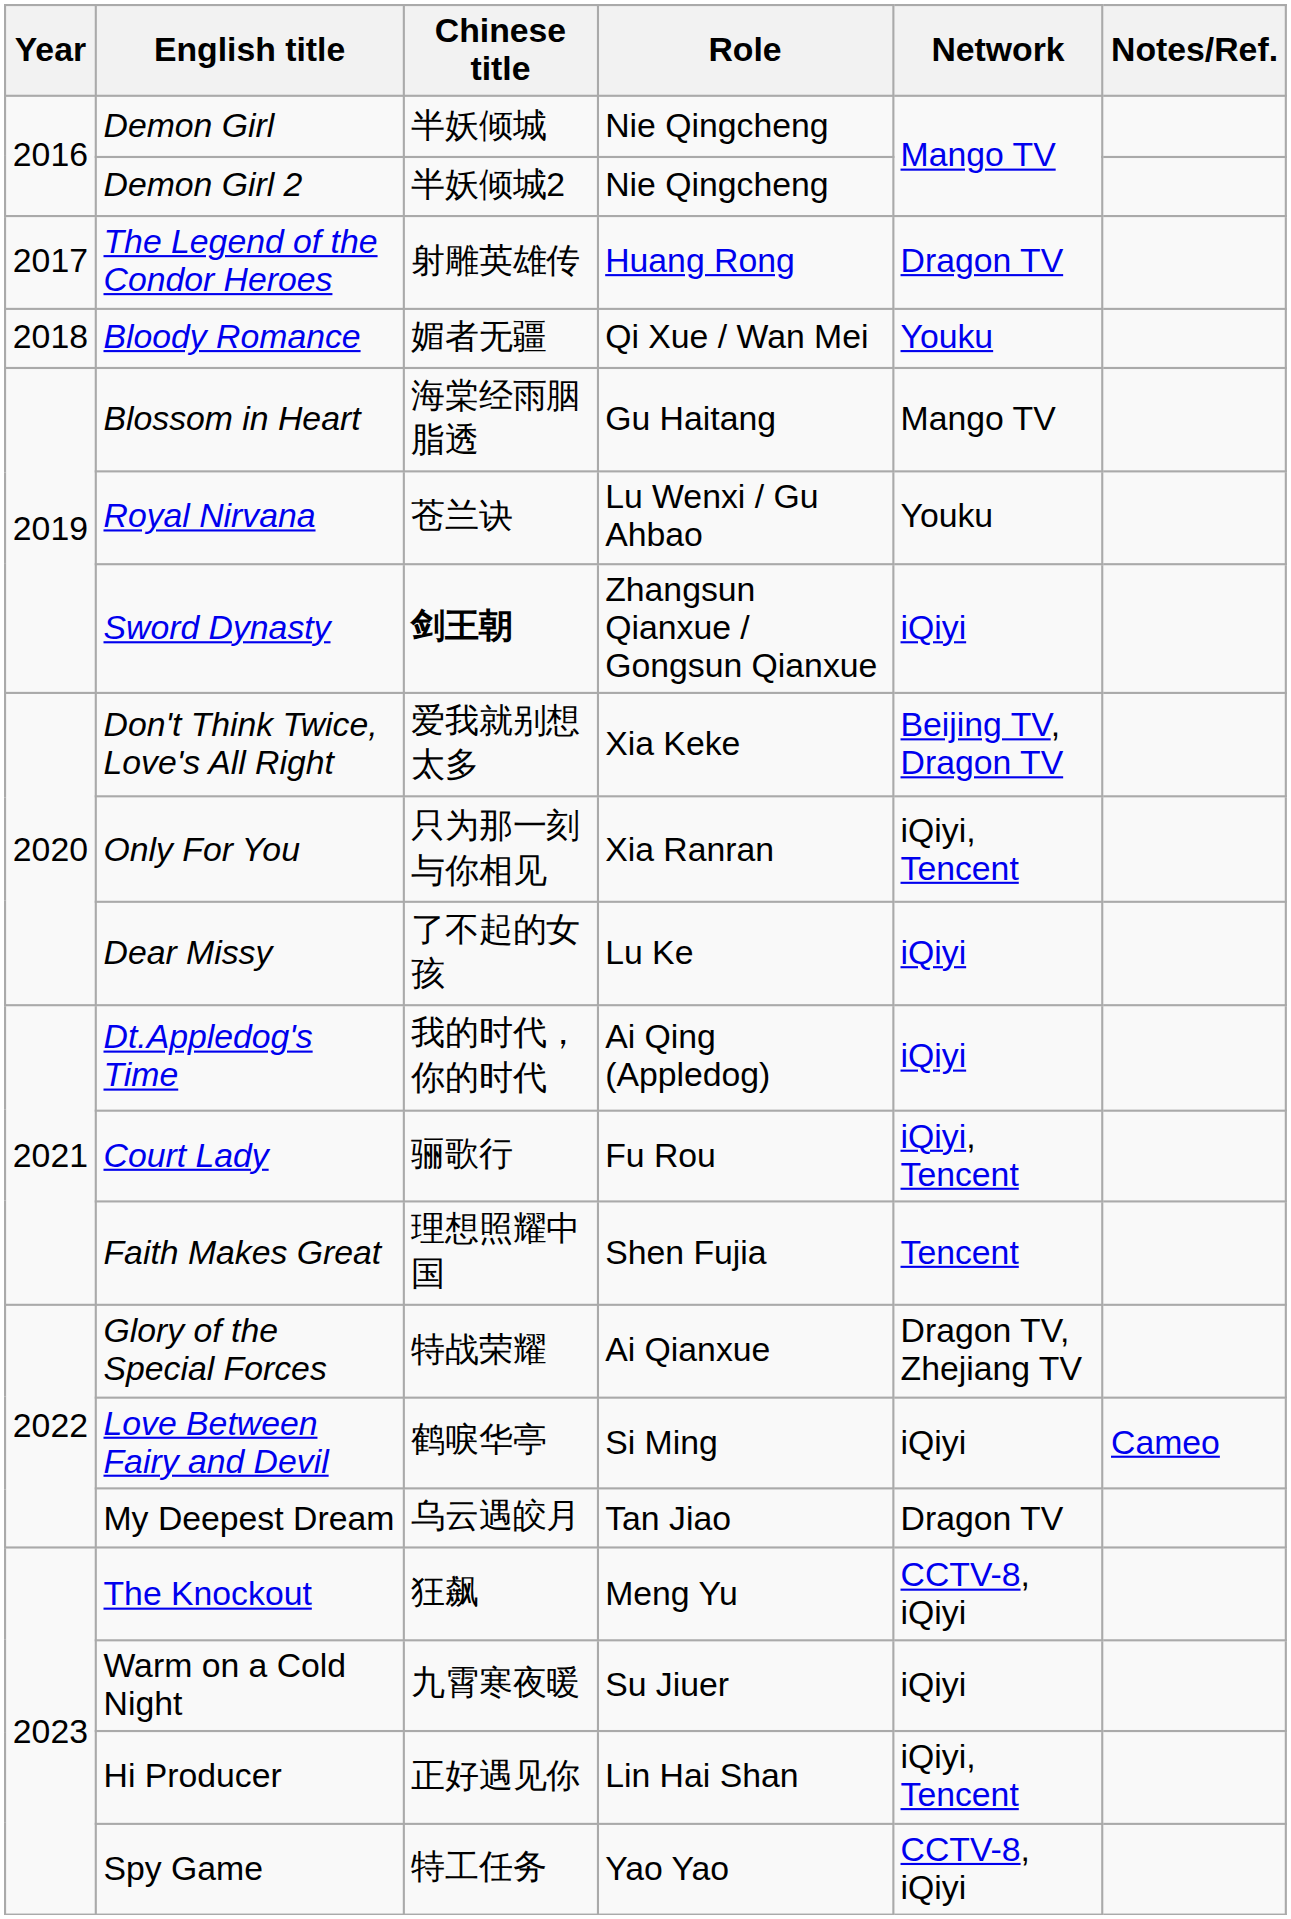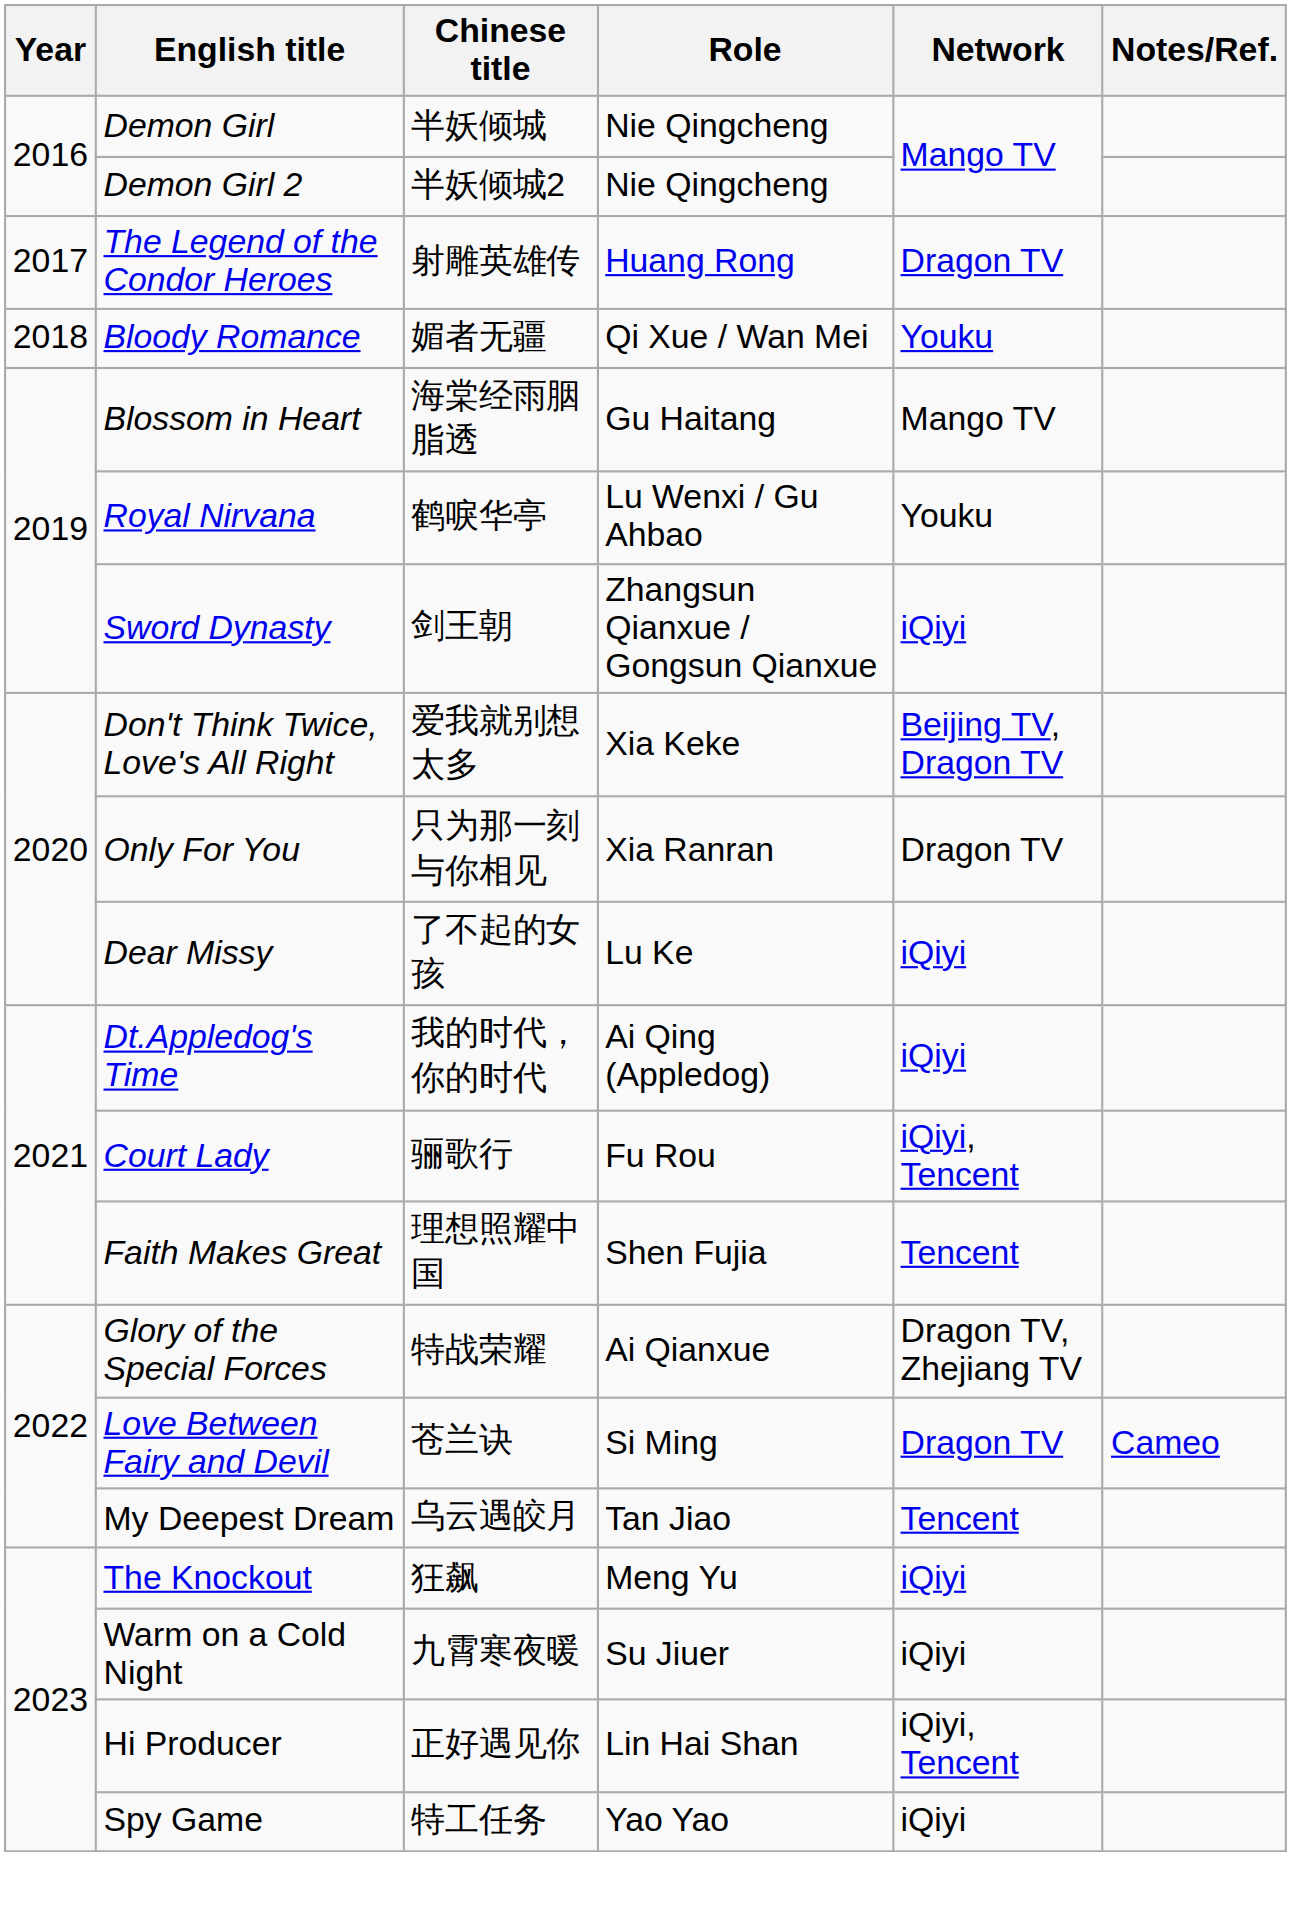Royal Nirvana | Chinese title: 苍兰诀 -> 鹤唳华亭
Sword Dynasty | Chinese title: bold -> normal
Only For You | Network: iQiyi, Tencent -> Dragon TV
Love Between Fairy and Devil | Chinese title: 鹤唳华亭 -> 苍兰诀
Love Between Fairy and Devil | Network: iQiyi -> Dragon TV
My Deepest Dream | Network: Dragon TV -> Tencent
The Knockout | Network: CCTV-8, iQiyi -> iQiyi
Spy Game | Network: CCTV-8, iQiyi -> iQiyi
